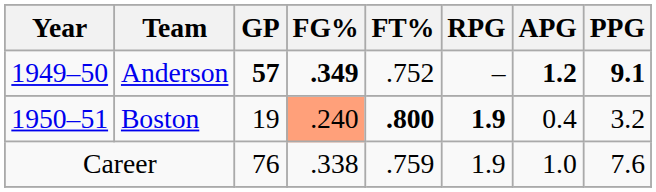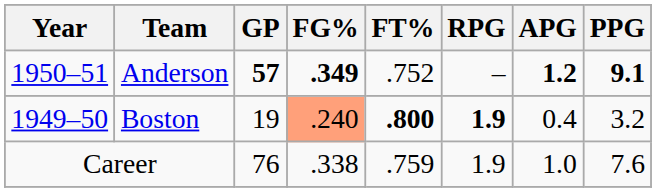Anderson | Year: 1949–50 -> 1950–51
Boston | Year: 1950–51 -> 1949–50
